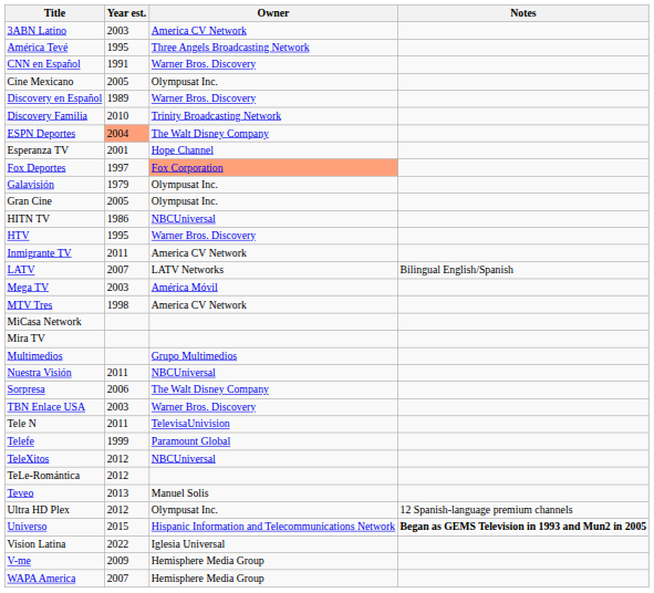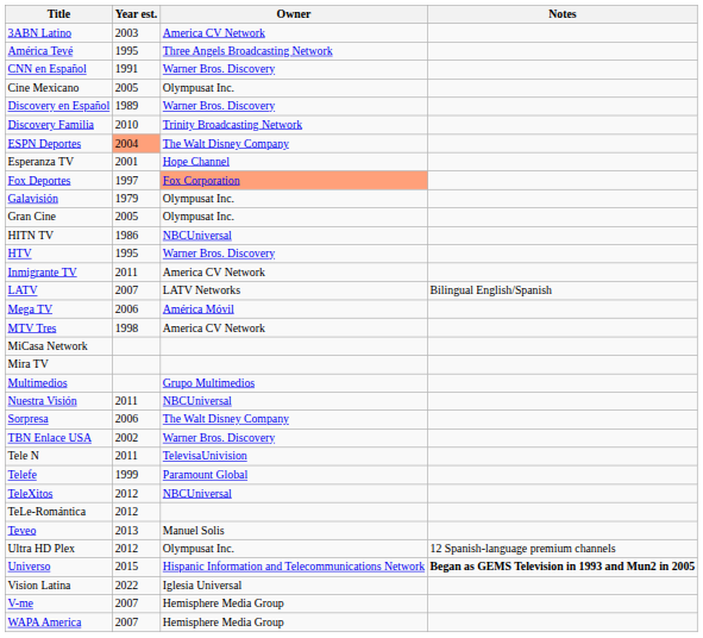Mega TV | Year est.: 2003 -> 2006
TBN Enlace USA | Year est.: 2003 -> 2002
V-me | Year est.: 2009 -> 2007
